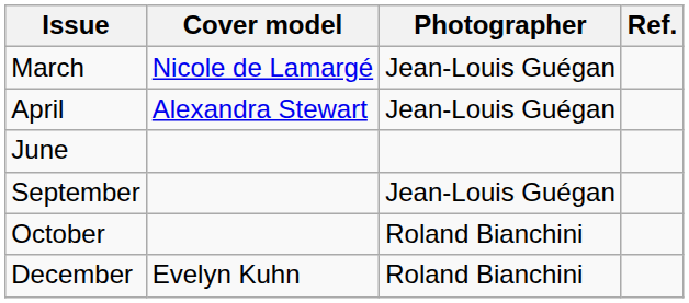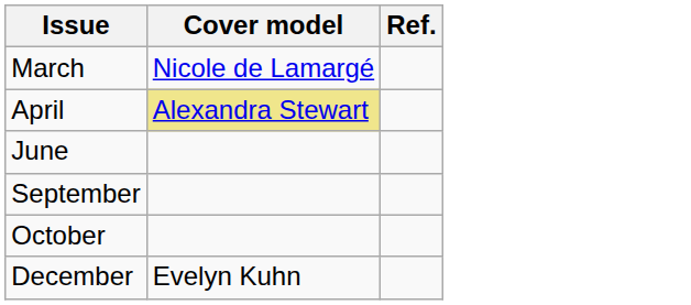- column: Photographer | Jean-Louis Guégan | Jean-Louis Guégan | Jean-Louis Guégan | Roland Bianchini | Roland Bianchini
April | Cover model: no background -> khaki background
